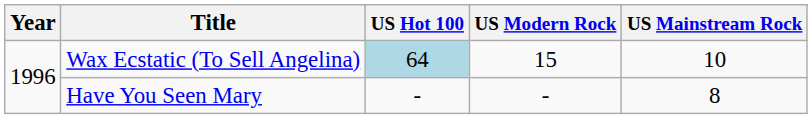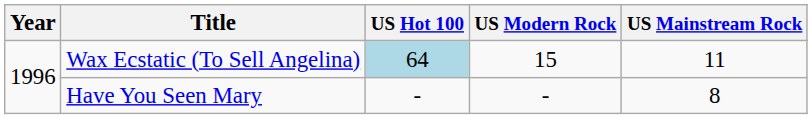Wax Ecstatic (To Sell Angelina) | US Mainstream Rock: 10 -> 11
